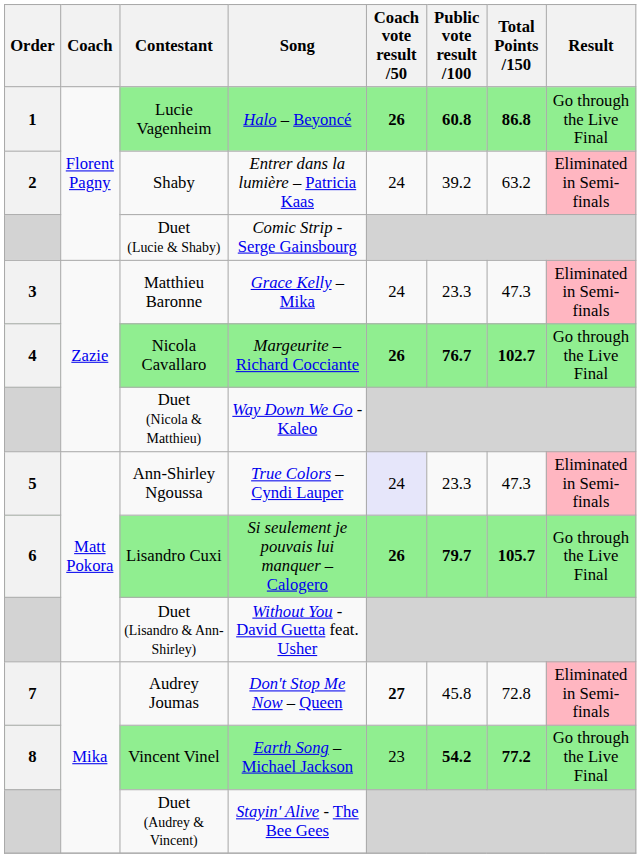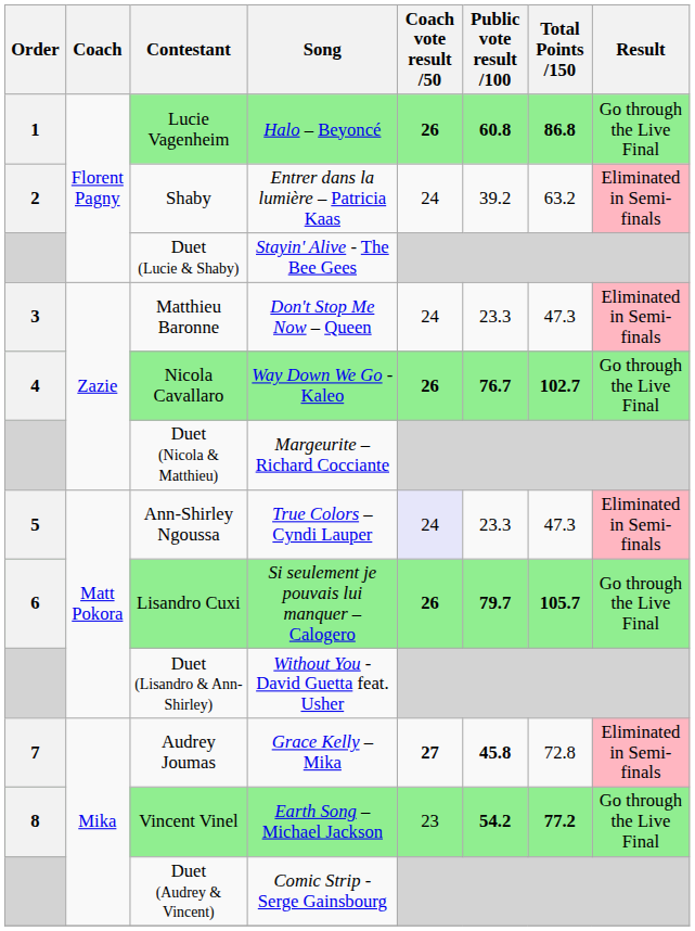Duet (Lucie & Shaby) | Song: Comic Strip - Serge Gainsbourg -> Stayin' Alive - The Bee Gees
Matthieu Baronne | Song: Grace Kelly – Mika -> Don't Stop Me Now – Queen
Nicola Cavallaro | Song: Margeurite – Richard Cocciante -> Way Down We Go - Kaleo
Duet (Nicola & Matthieu) | Song: Way Down We Go - Kaleo -> Margeurite – Richard Cocciante
Audrey Joumas | Song: Don't Stop Me Now – Queen -> Grace Kelly – Mika
Audrey Joumas | Public vote result /100: normal -> bold
Duet (Audrey & Vincent) | Song: Stayin' Alive - The Bee Gees -> Comic Strip - Serge Gainsbourg
